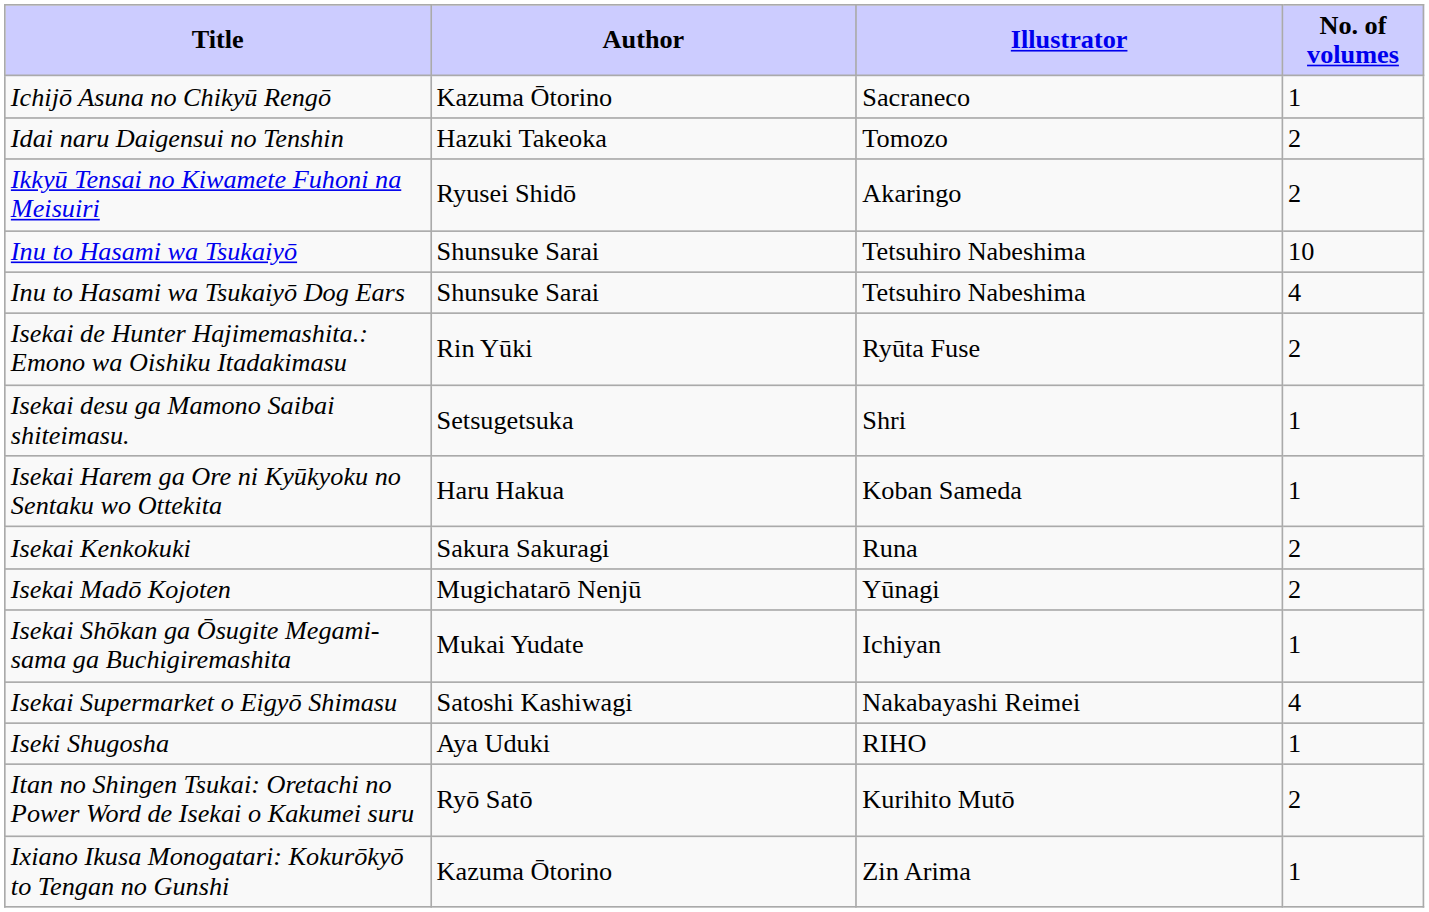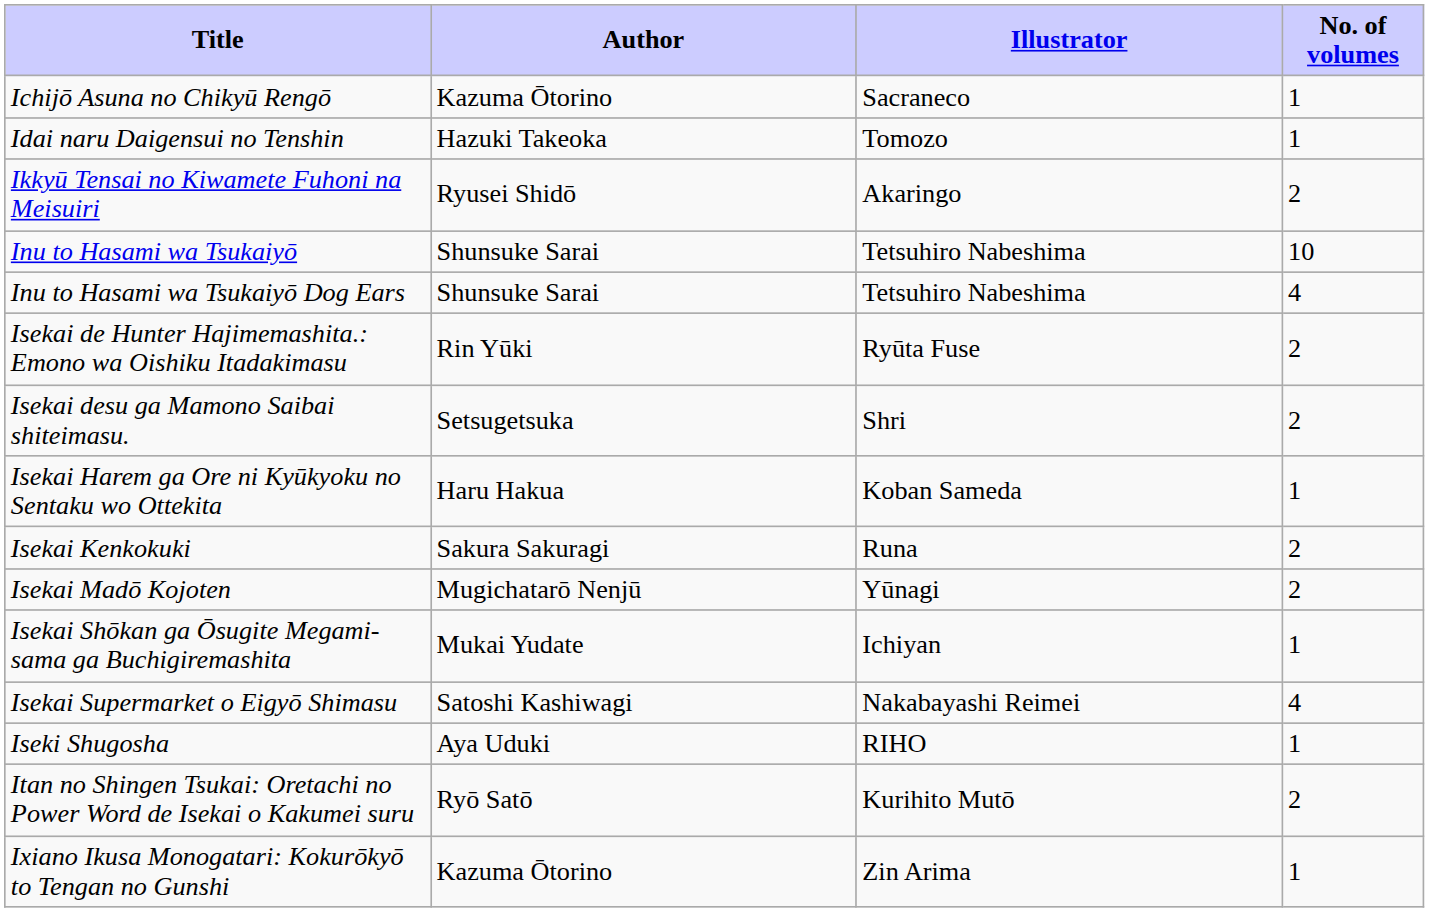Idai naru Daigensui no Tenshin | No. of volumes: 2 -> 1
Isekai desu ga Mamono Saibai shiteimasu. | No. of volumes: 1 -> 2
